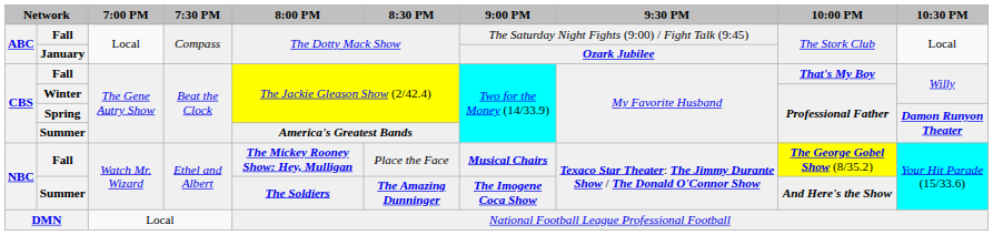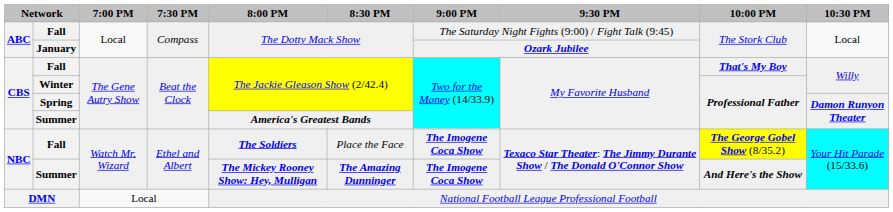NBC / Fall | 8:00 PM: The Mickey Rooney Show: Hey, Mulligan -> The Soldiers
NBC / Fall | 9:00 PM: Musical Chairs -> The Imogene Coca Show
NBC / Summer | 8:00 PM: The Soldiers -> The Mickey Rooney Show: Hey, Mulligan
